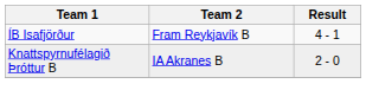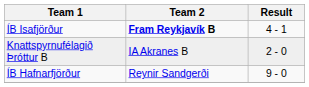ÍB Isafjörður | Team 2: normal -> bold
+ row: ÍB Hafnarfjörður | Reynir Sandgerði | 9 - 0
